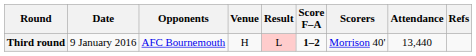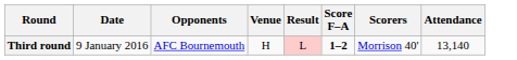- column: Refs
Third round | Attendance: 13,440 -> 13,140
